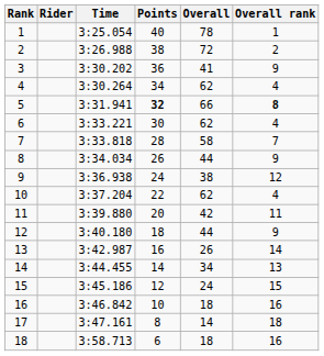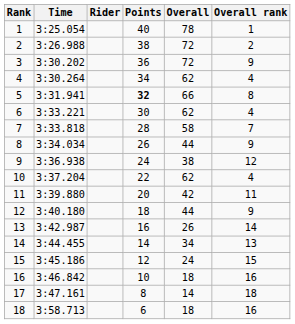columns swapped: Rider <-> Time
3 | Overall: 41 -> 72
5 | Overall rank: bold -> normal
